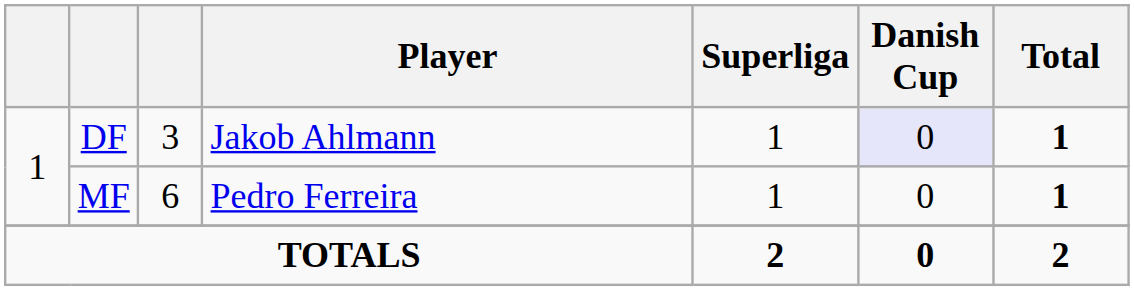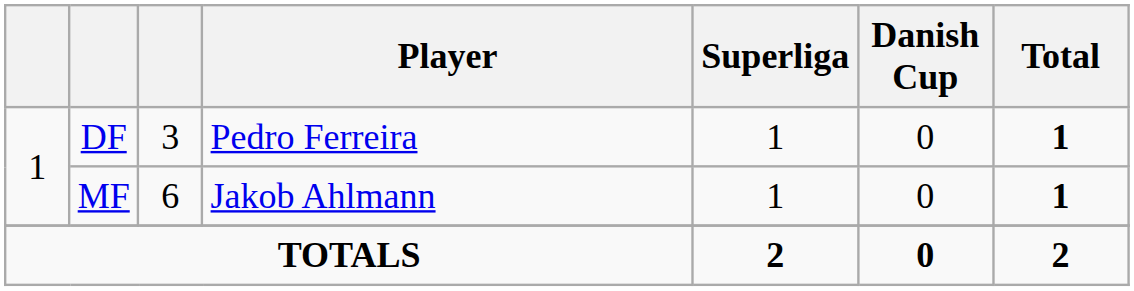DF | Player: Jakob Ahlmann -> Pedro Ferreira
DF | Danish Cup: lavender background -> no background
MF | Player: Pedro Ferreira -> Jakob Ahlmann
